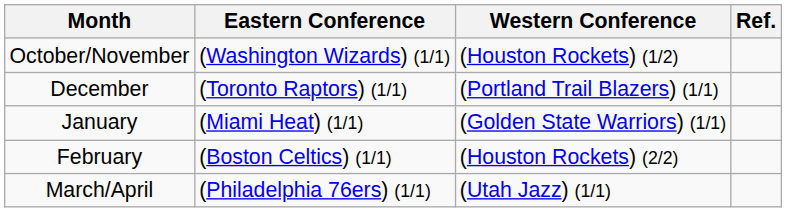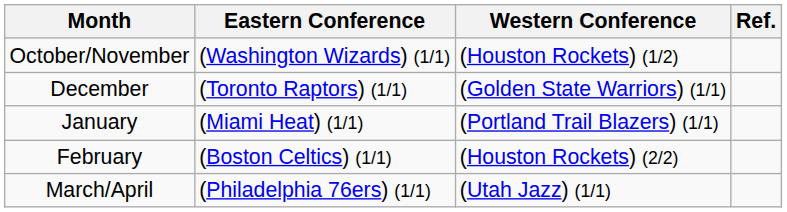December | Western Conference: (Portland Trail Blazers) (1/1) -> (Golden State Warriors) (1/1)
January | Western Conference: (Golden State Warriors) (1/1) -> (Portland Trail Blazers) (1/1)
